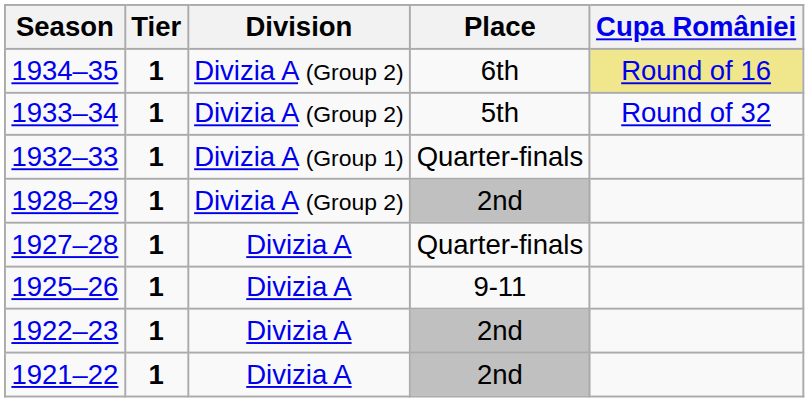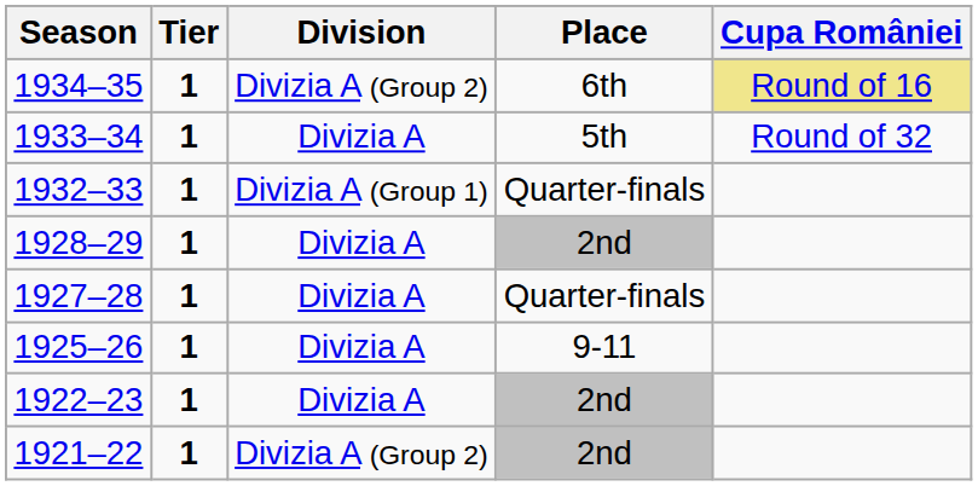1933–34 | Division: Divizia A (Group 2) -> Divizia A
1928–29 | Division: Divizia A (Group 2) -> Divizia A
1921–22 | Division: Divizia A -> Divizia A (Group 2)
